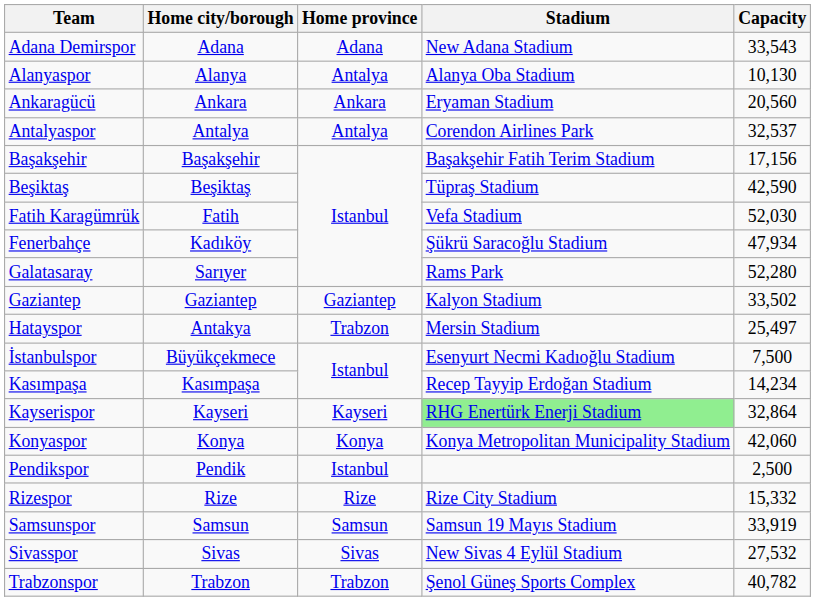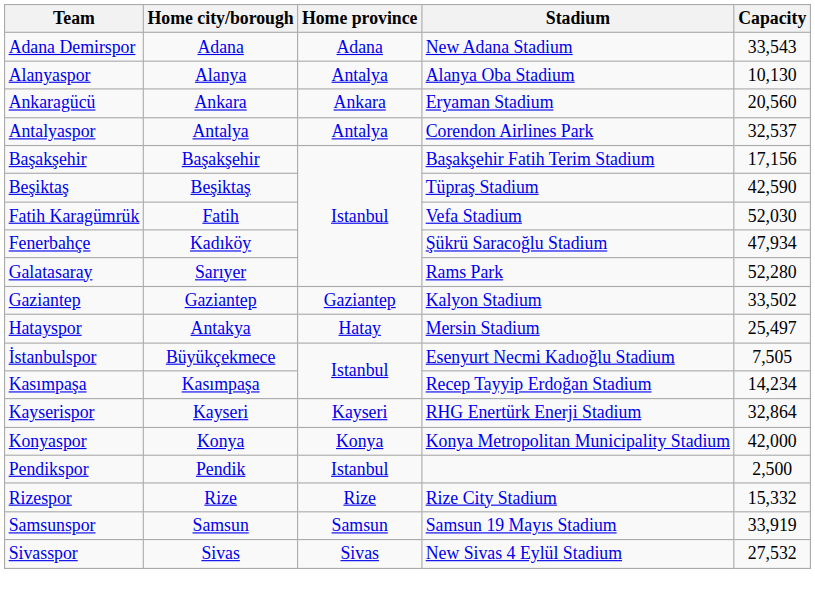Hatayspor | Home province: Trabzon -> Hatay
İstanbulspor | Capacity: 7,500 -> 7,505
Kayserispor | Stadium: lightgreen background -> no background
Konyaspor | Capacity: 42,060 -> 42,000
- row: Trabzonspor | Trabzon | Trabzon | Şenol Güneş Sports Complex | 40,782
